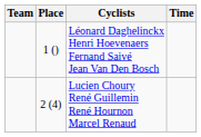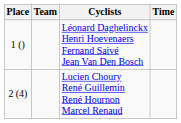columns swapped: Place <-> Team
